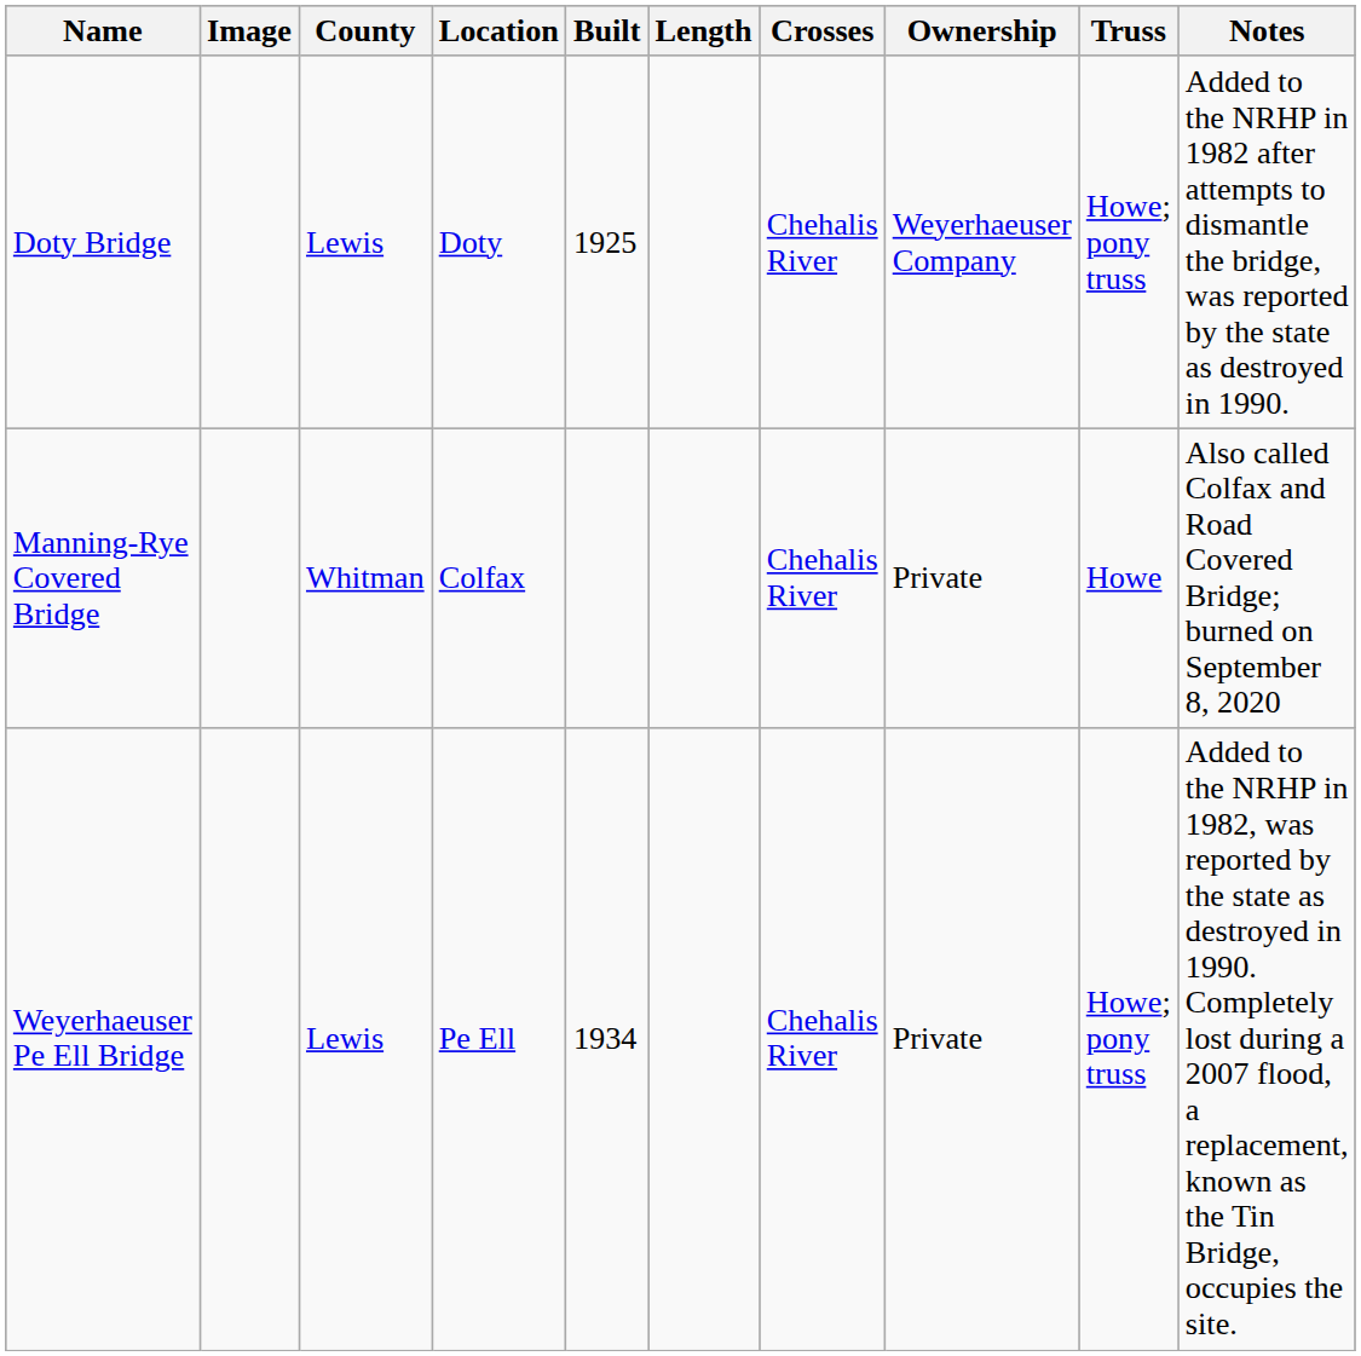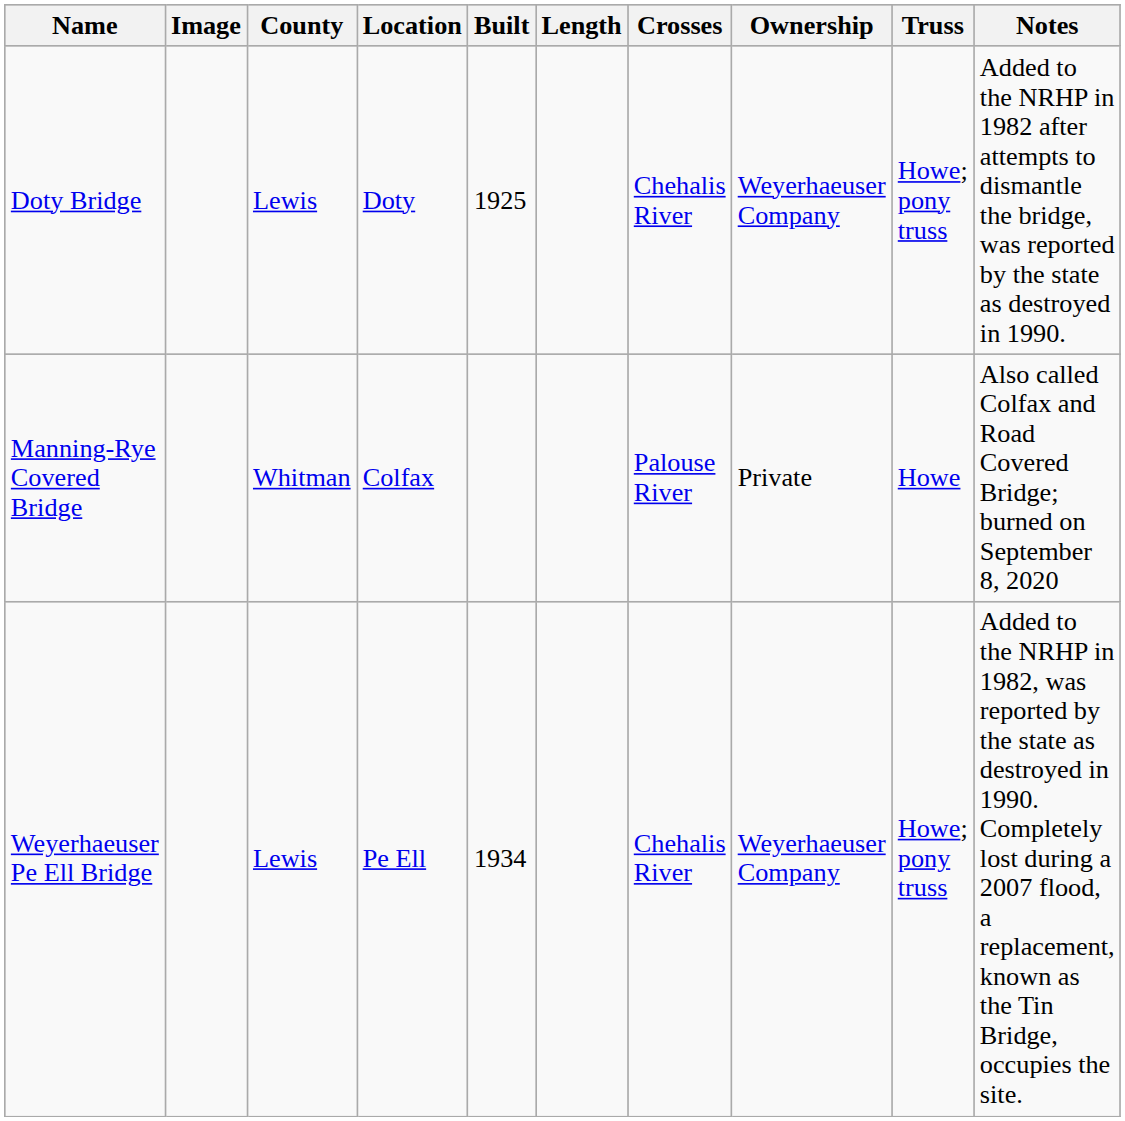Manning-Rye Covered Bridge | Crosses: Chehalis River -> Palouse River
Weyerhaeuser Pe Ell Bridge | Ownership: Private -> Weyerhaeuser Company
